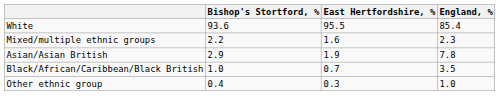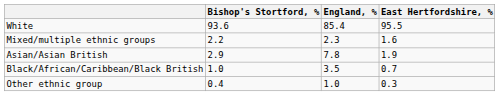columns swapped: East Hertfordshire, % <-> England, %
